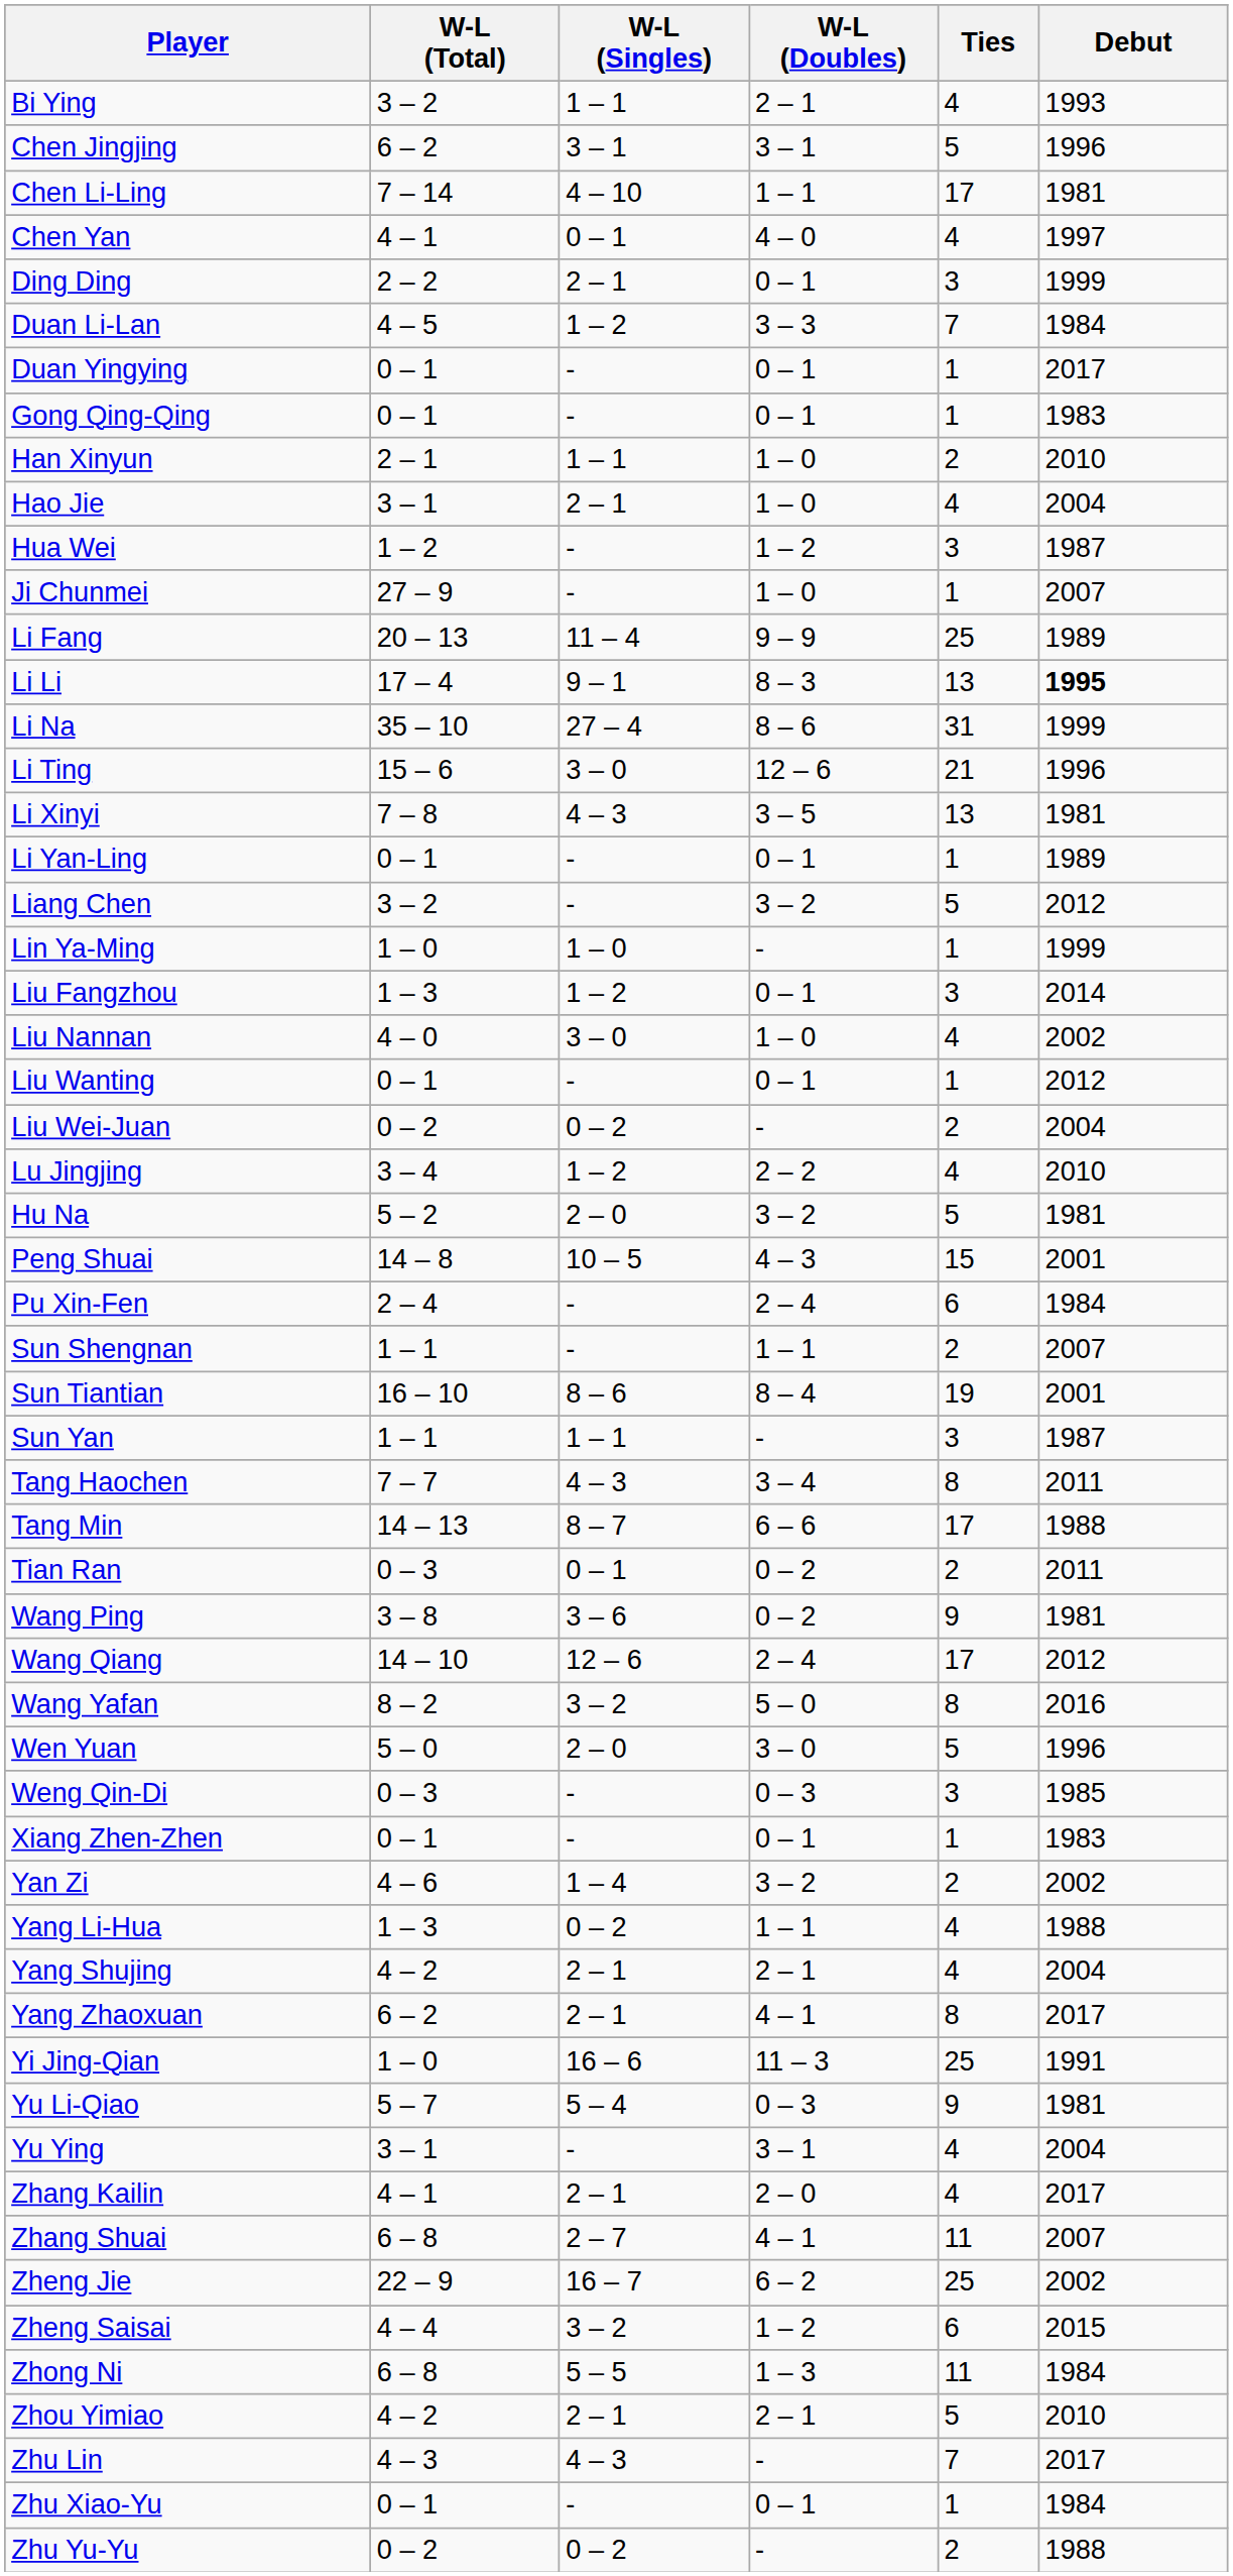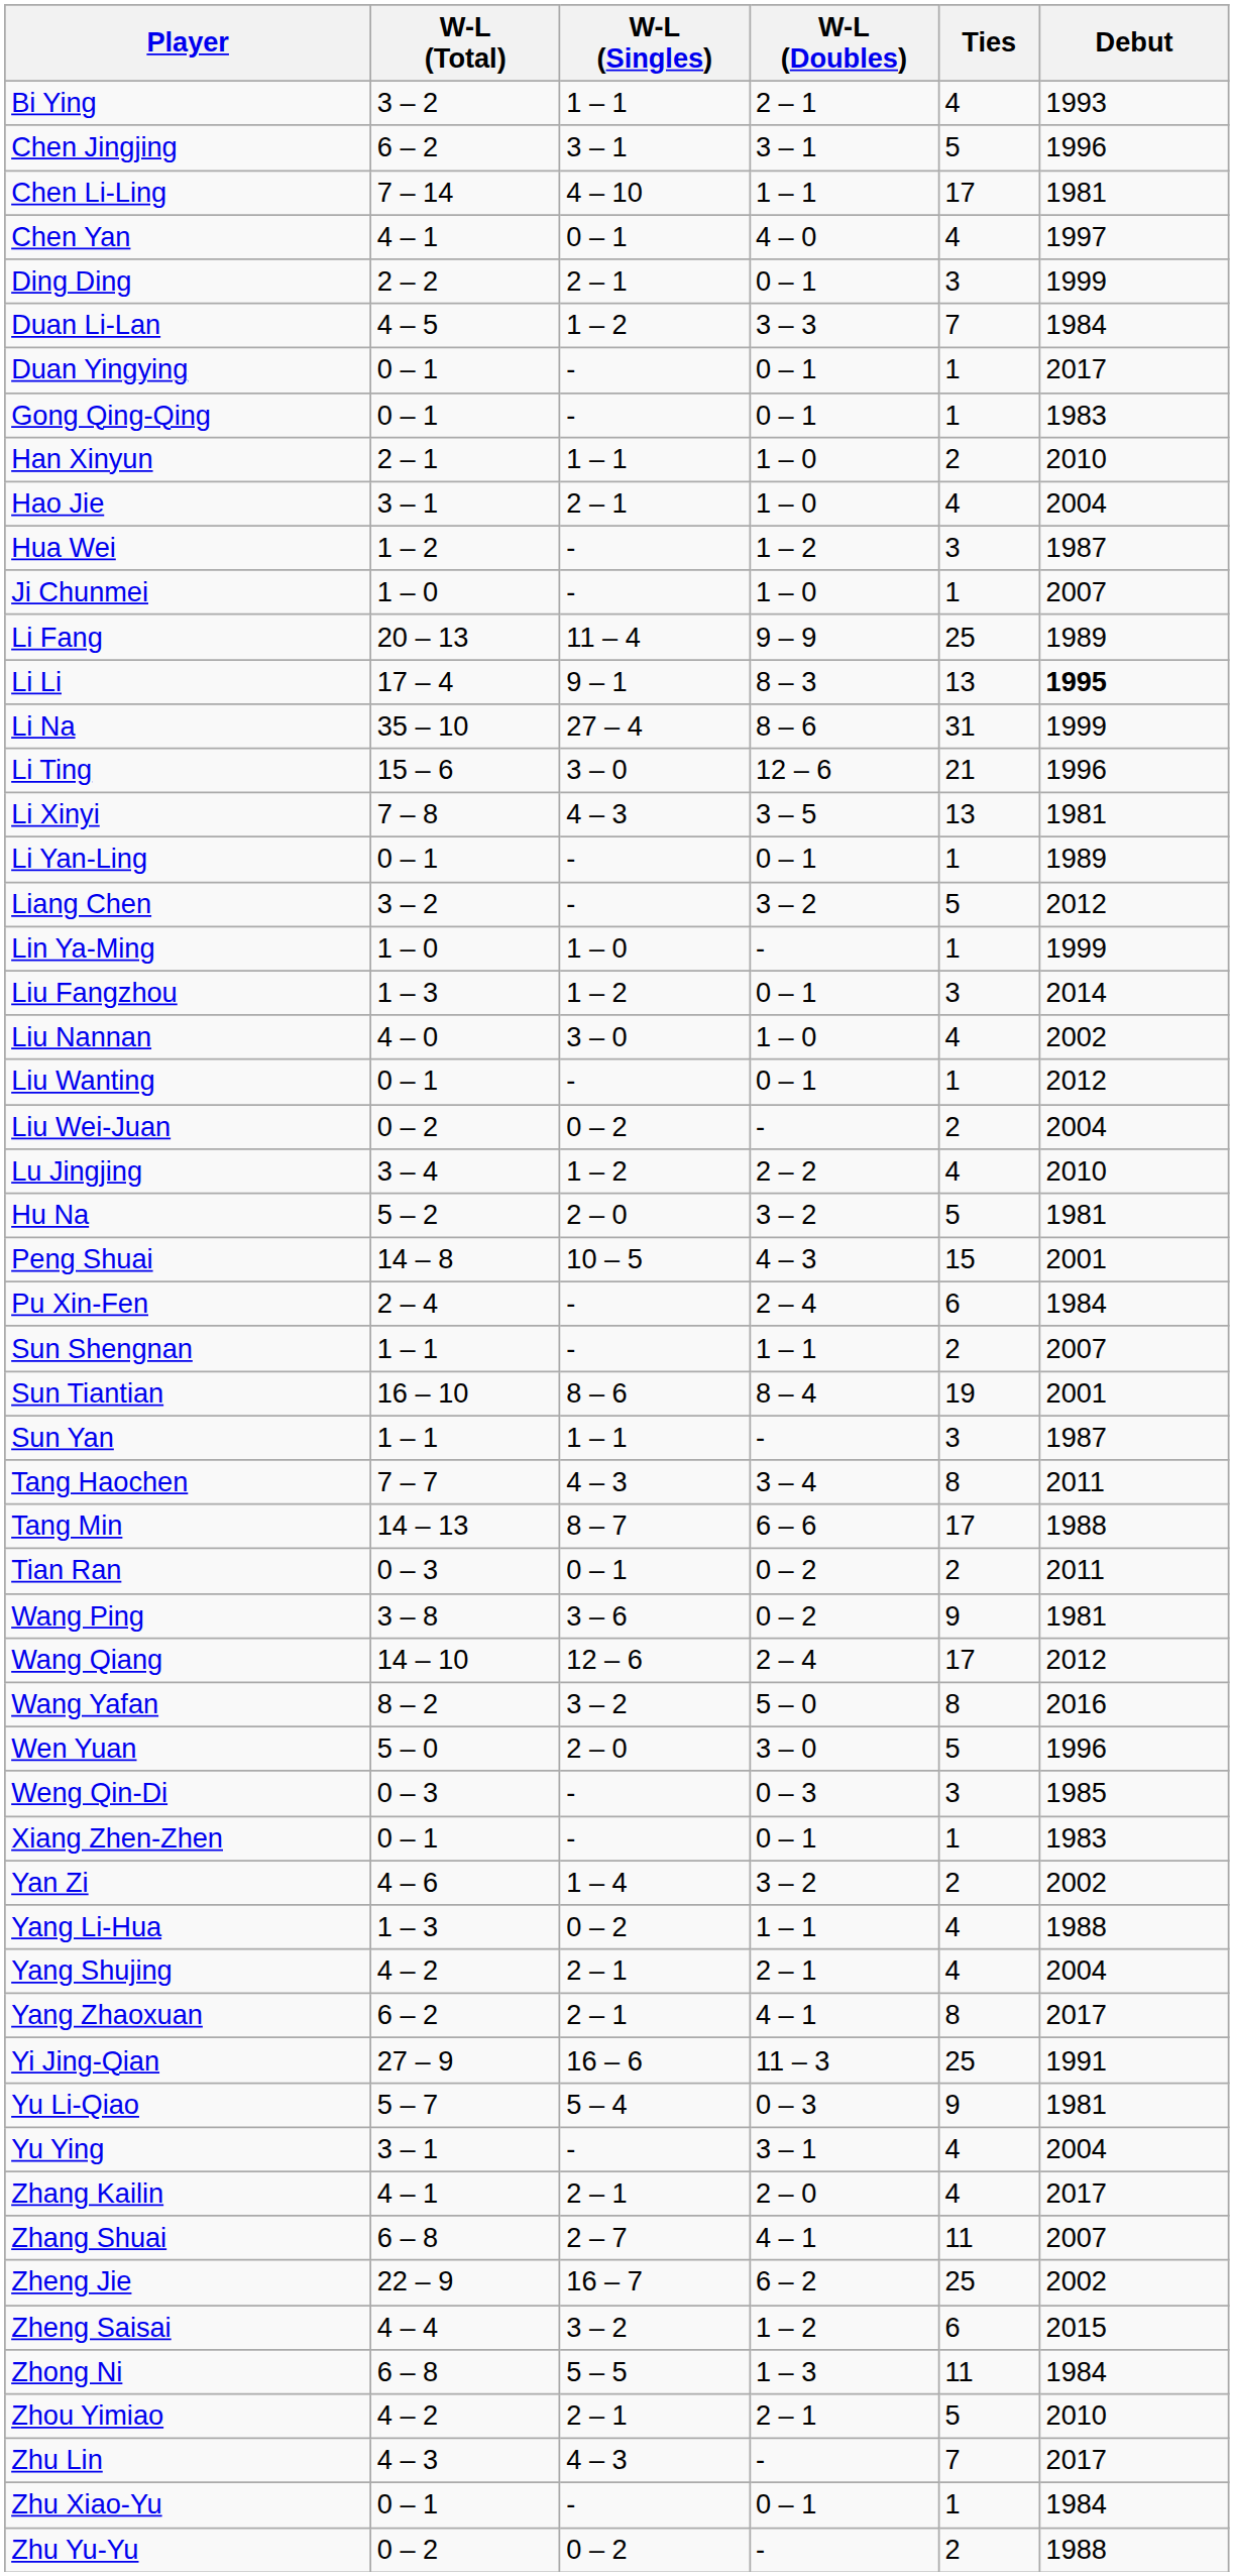Ji Chunmei | W-L (Total): 27 – 9 -> 1 – 0
Yi Jing-Qian | W-L (Total): 1 – 0 -> 27 – 9
